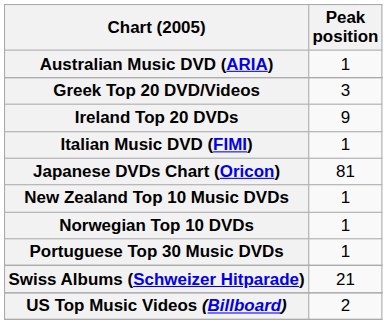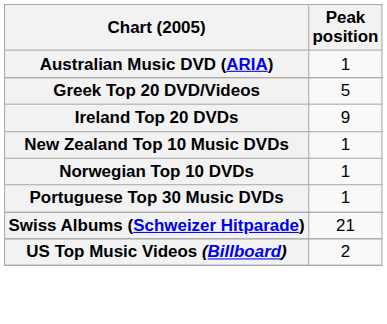Greek Top 20 DVD/Videos | Peak position: 3 -> 5
- row: Italian Music DVD (FIMI) | 1
- row: Japanese DVDs Chart (Oricon) | 81
